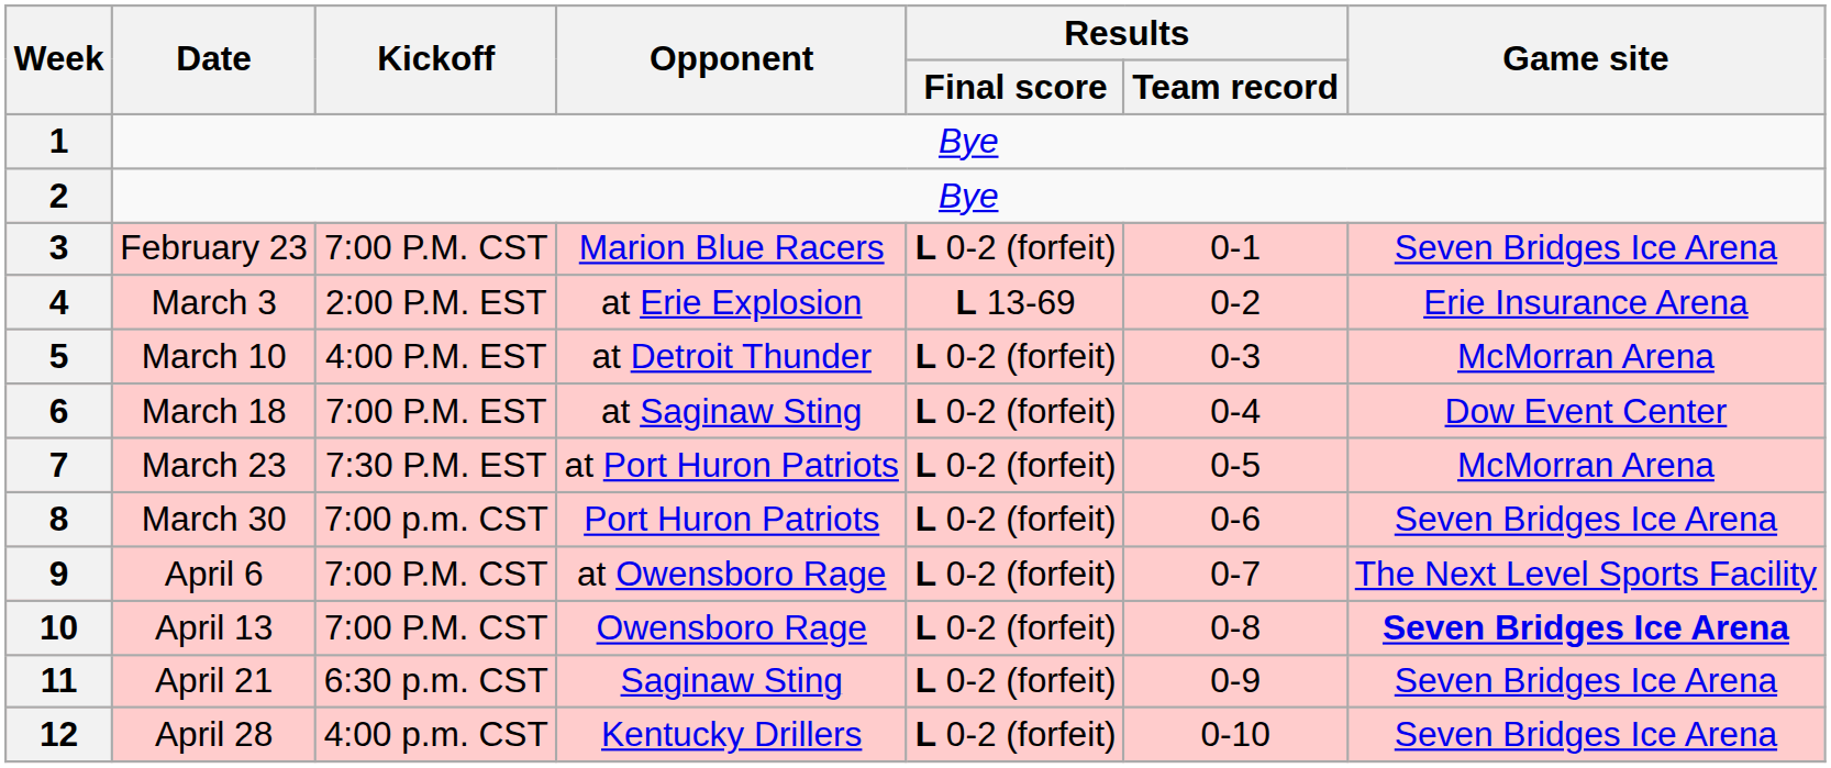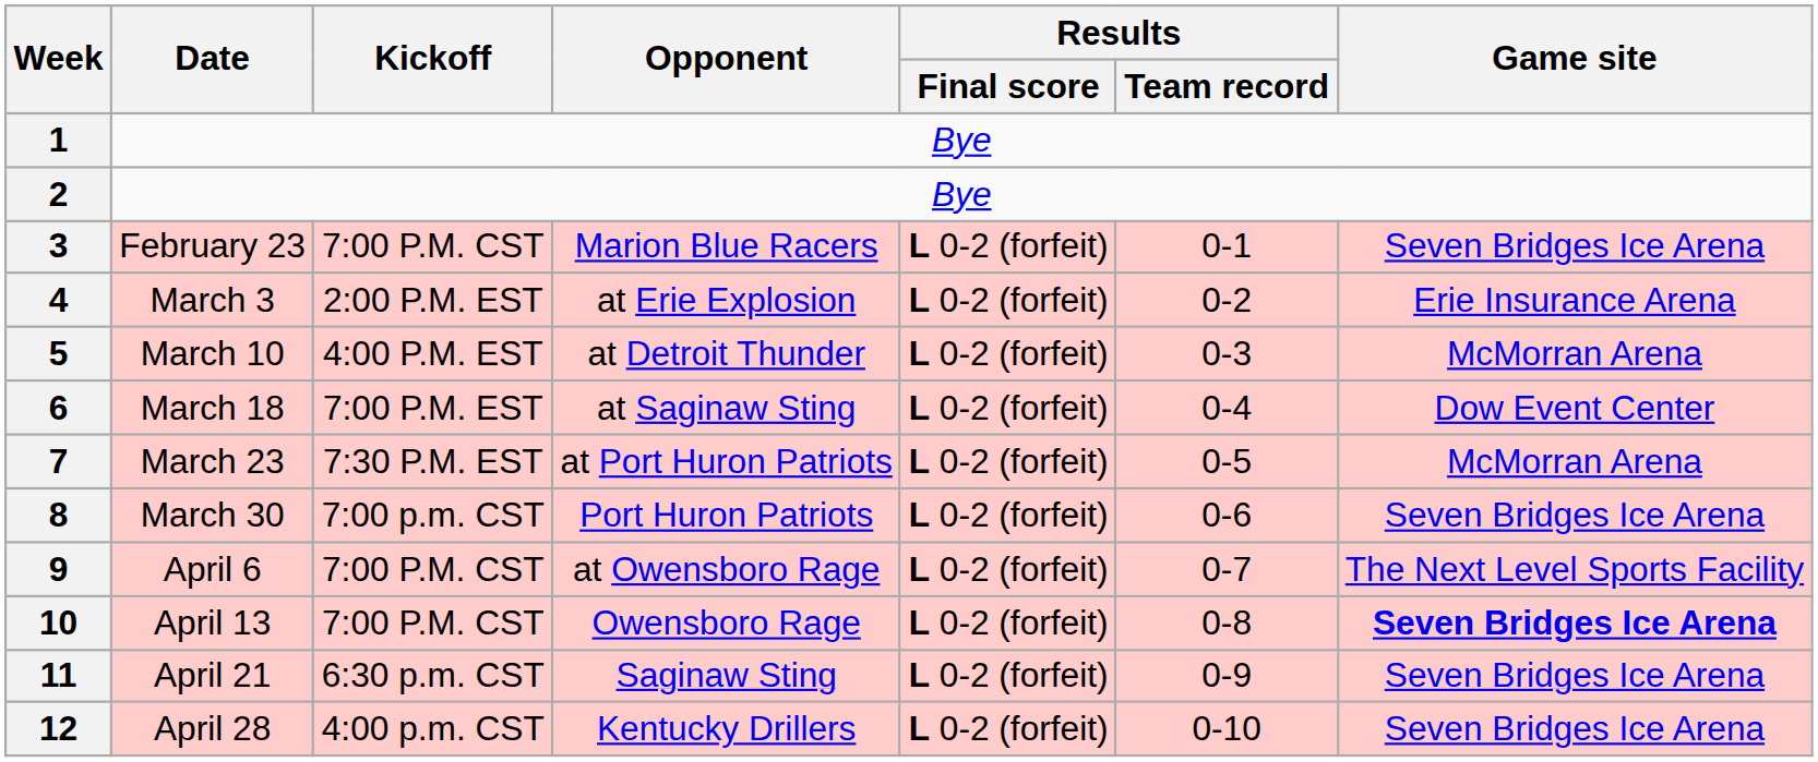4 | Results / Final score: L 13-69 -> L 0-2 (forfeit)
